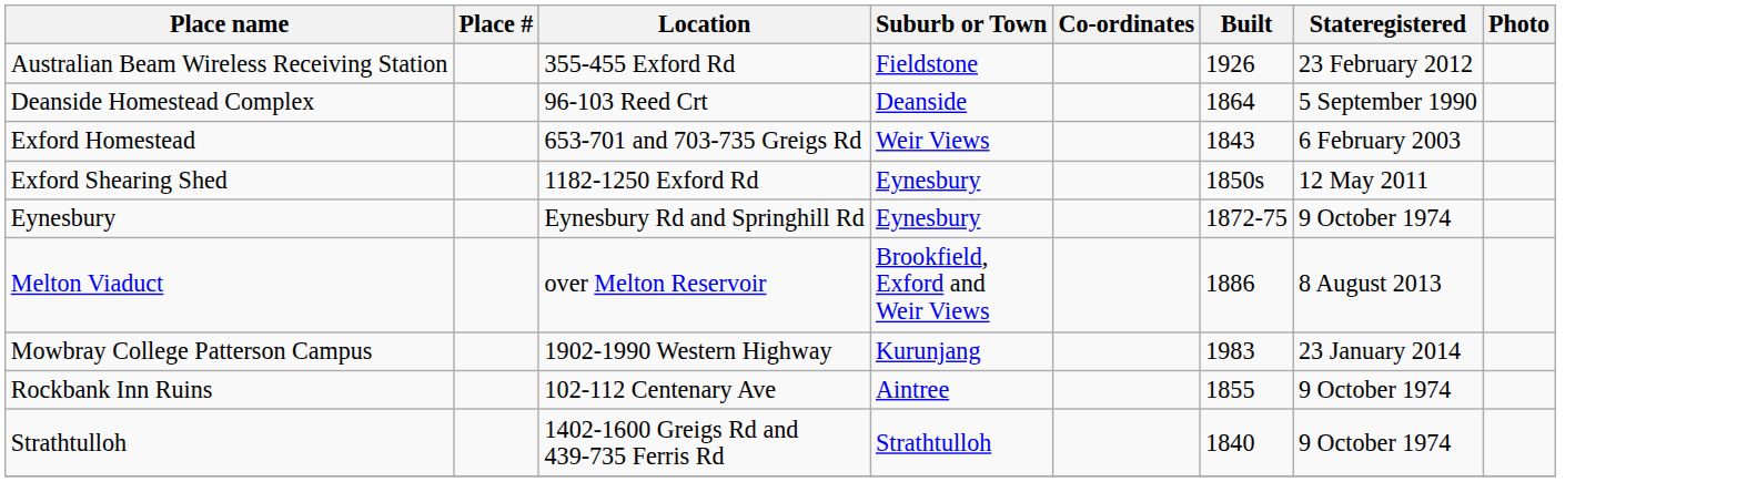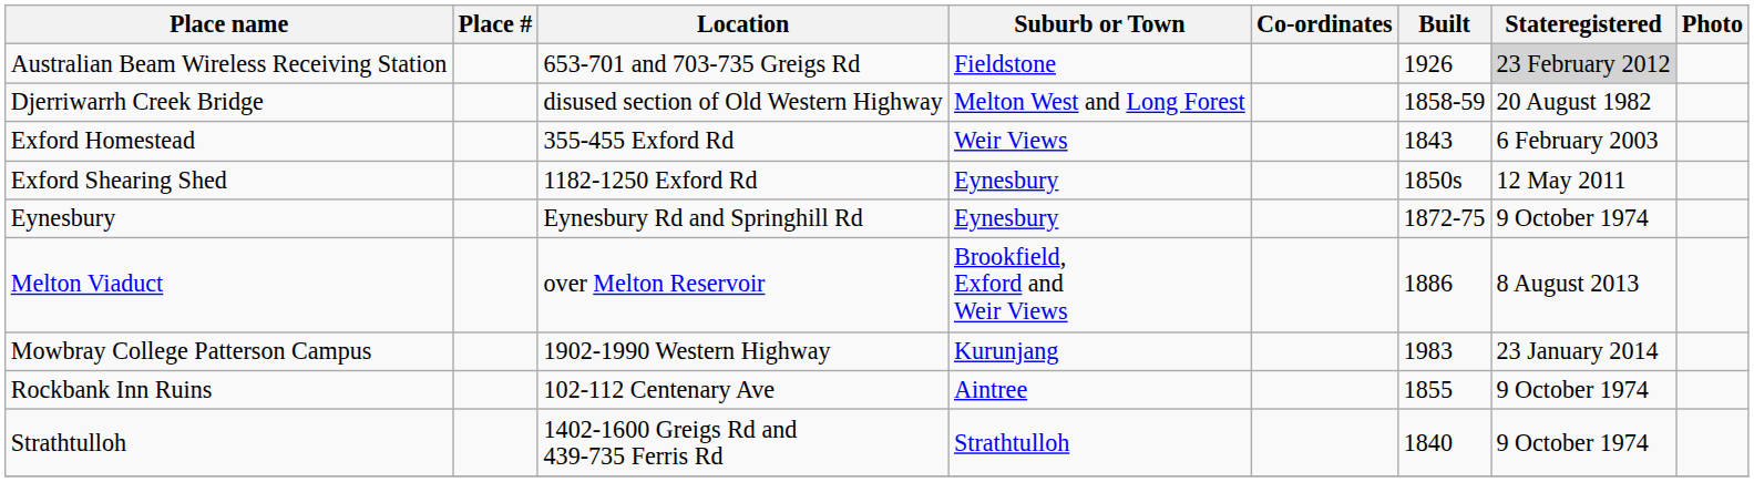Australian Beam Wireless Receiving Station | Location: 355-455 Exford Rd -> 653-701 and 703-735 Greigs Rd
Australian Beam Wireless Receiving Station | Stateregistered: no background -> lightgrey background
- row: Deanside Homestead Complex | 96-103 Reed Crt | Deanside | 1864 | 5 September 1990
+ row: Djerriwarrh Creek Bridge | disused section of Old Western Highway | Melton West and Long Forest | 1858-59 | 20 August 1982
Exford Homestead | Location: 653-701 and 703-735 Greigs Rd -> 355-455 Exford Rd
